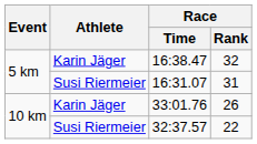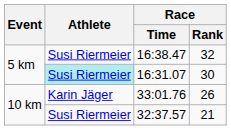16:38.47 | Athlete: Karin Jäger -> Susi Riermeier
16:31.07 | Athlete: no background -> paleturquoise background
16:31.07 | Race / Rank: 31 -> 30
32:37.57 | Race / Rank: 22 -> 21
